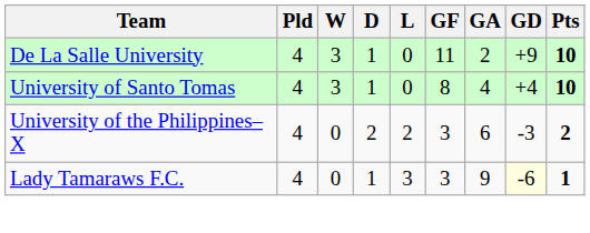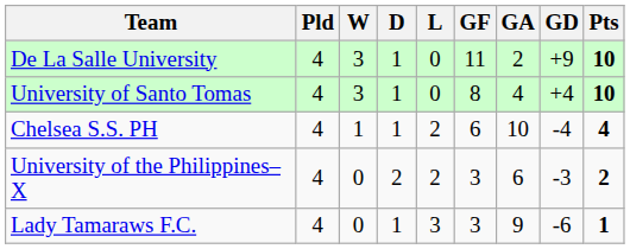+ row: Chelsea S.S. PH | 4 | 1 | 1 | 2 | 6 | 10 | -4 | 4
Lady Tamaraws F.C. | GD: lightyellow background -> no background
